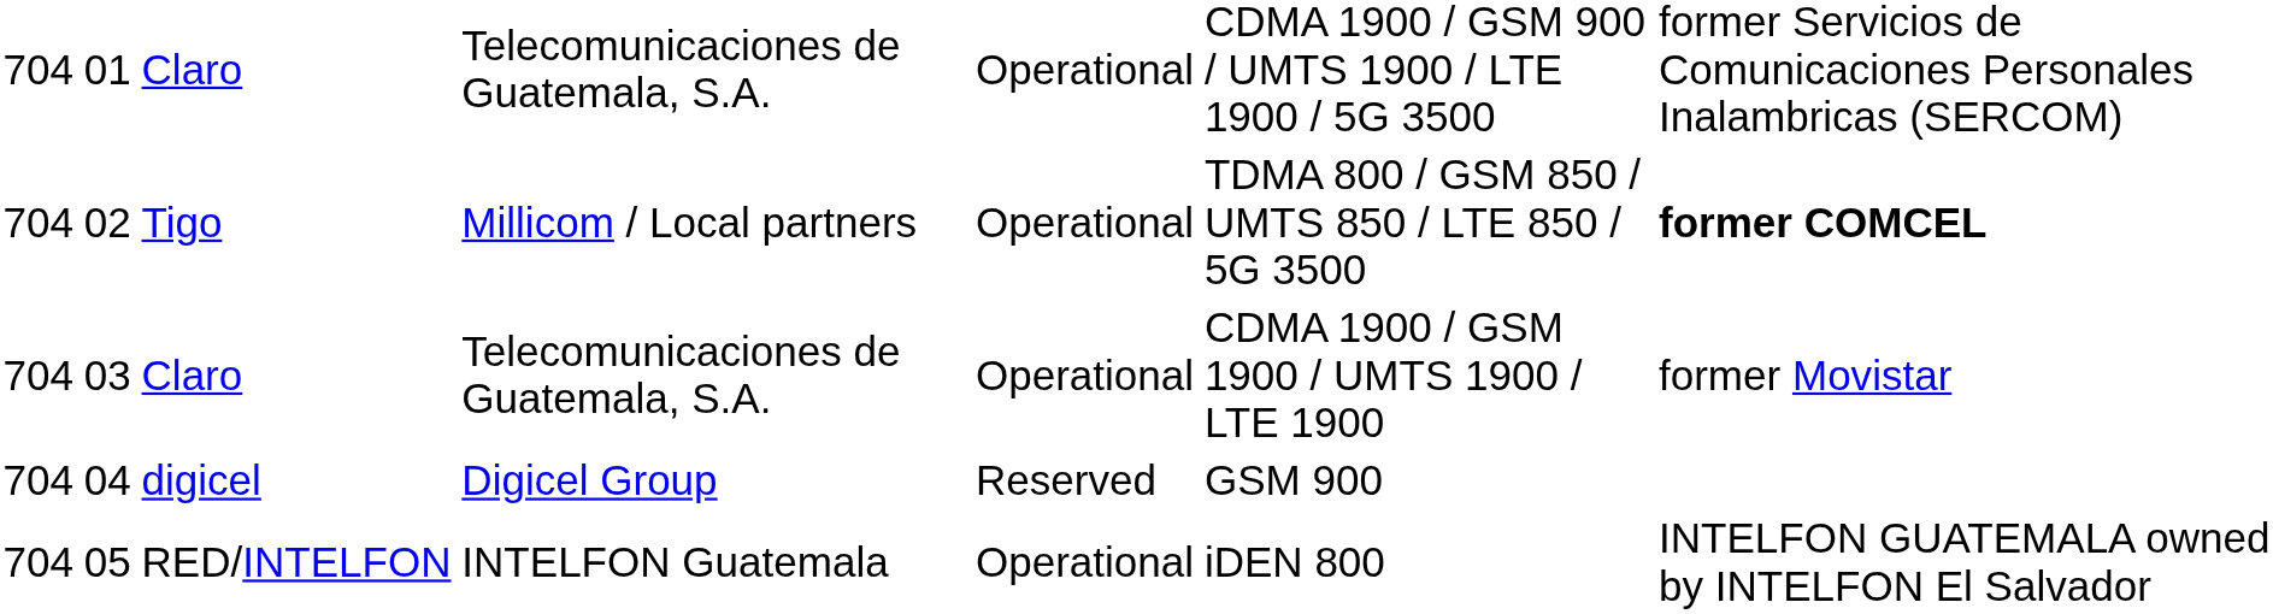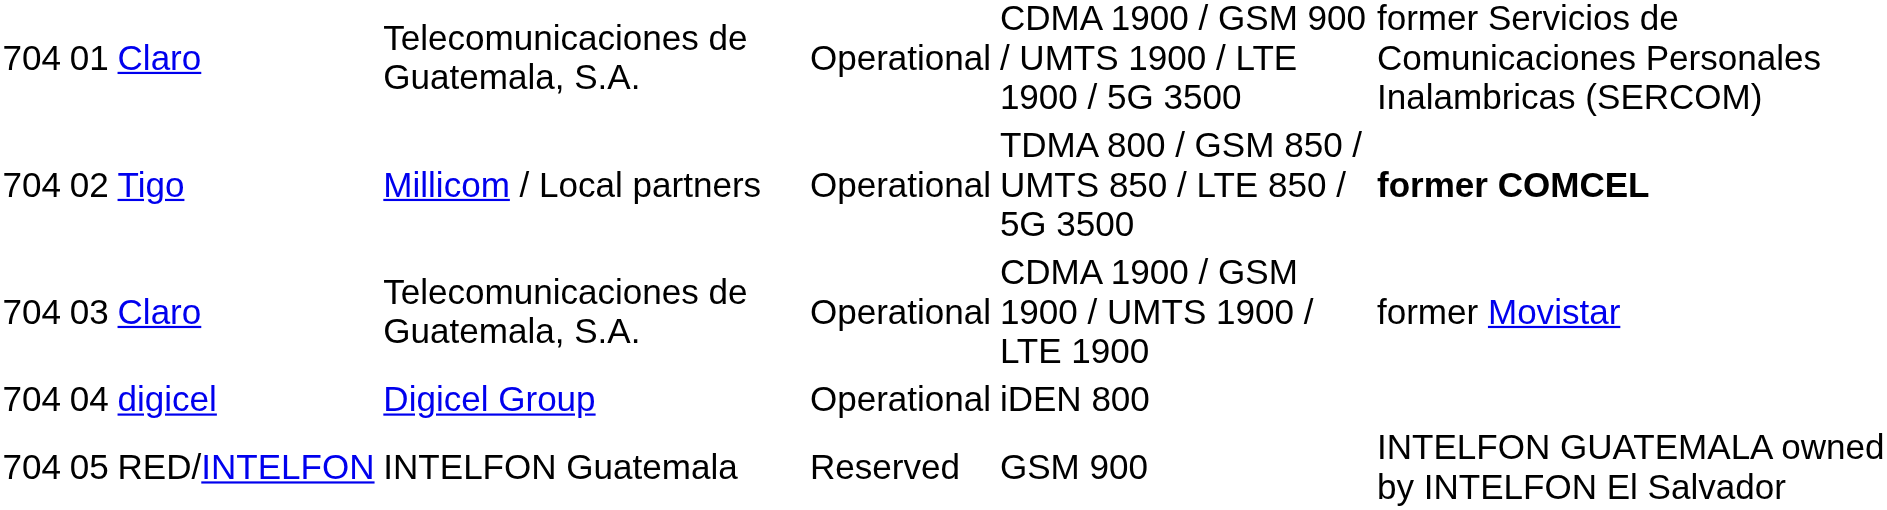digicel | column 5: Reserved -> Operational
digicel | column 6: GSM 900 -> iDEN 800
RED/INTELFON | column 5: Operational -> Reserved
RED/INTELFON | column 6: iDEN 800 -> GSM 900
